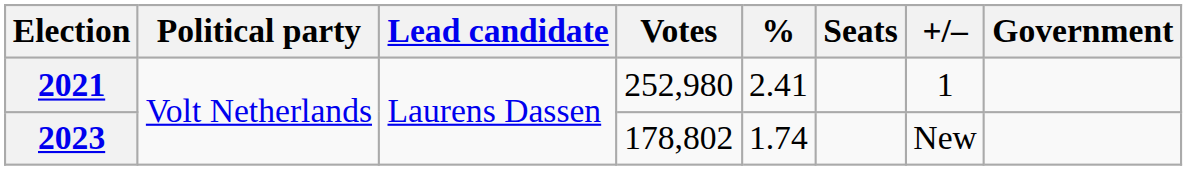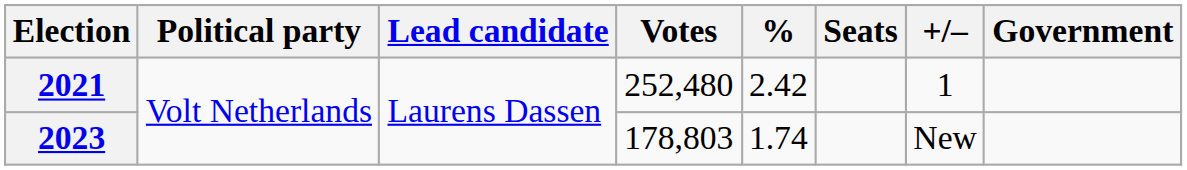2021 | Votes: 252,980 -> 252,480
2021 | %: 2.41 -> 2.42
2023 | Votes: 178,802 -> 178,803
